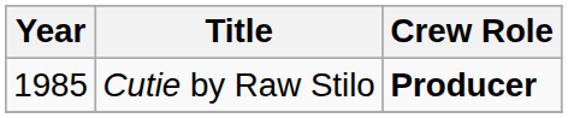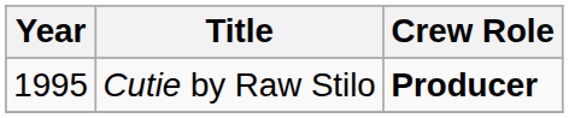Cutie by Raw Stilo | Year: 1985 -> 1995
